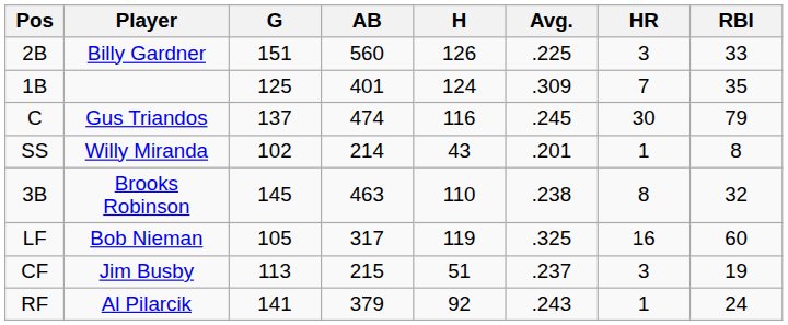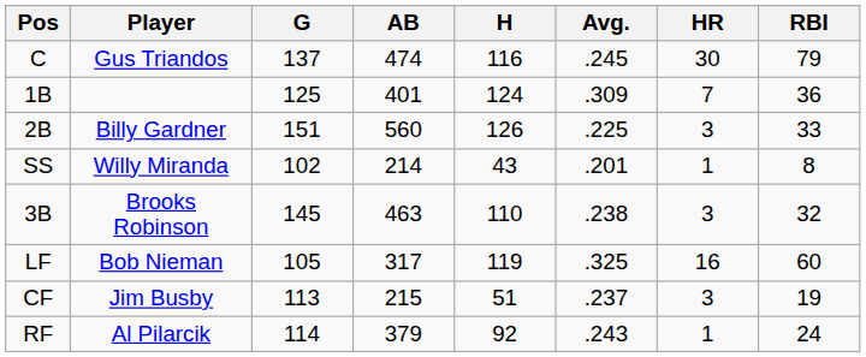rows swapped: C <-> 2B
1B | RBI: 35 -> 36
3B | HR: 8 -> 3
RF | G: 141 -> 114
